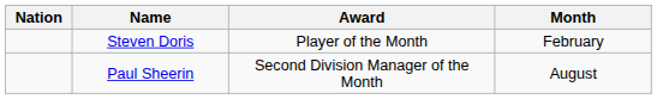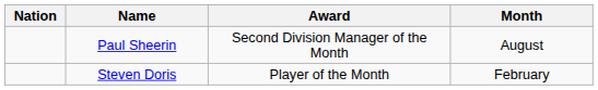rows swapped: Paul Sheerin <-> Steven Doris
